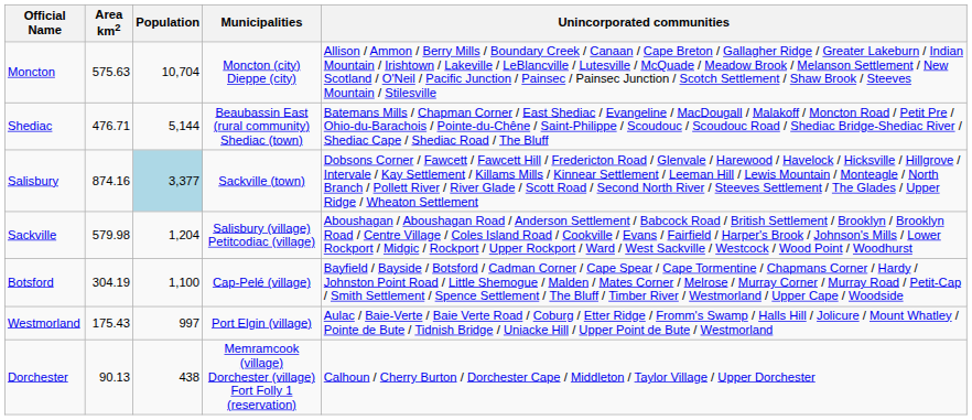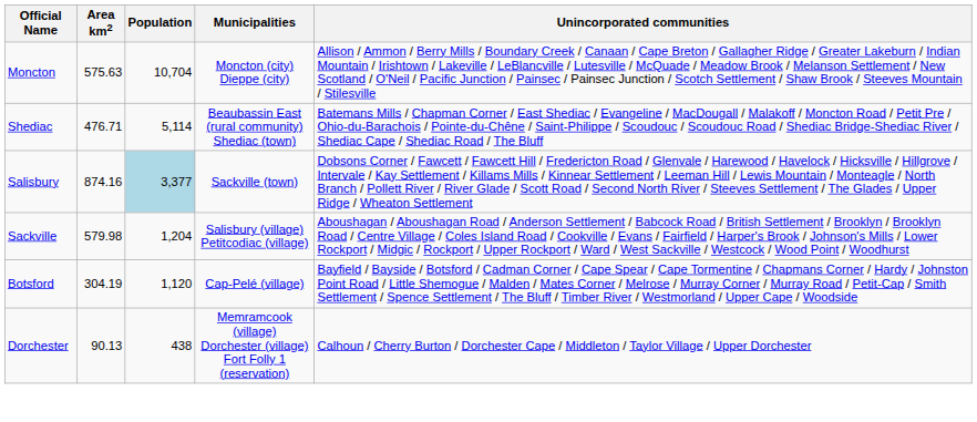Shediac | Population: 5,144 -> 5,114
Botsford | Population: 1,100 -> 1,120
- row: Westmorland | 175.43 | 997 | Port Elgin (village) | Aulac / Baie-Verte / Baie Verte Road / Coburg / Etter Ridge / Fromm's Swamp / Halls Hill / Jolicure / Mount Whatley / Pointe de Bute / Tidnish Bridge / Uniacke Hill / Upper Point de Bute / Westmorland
